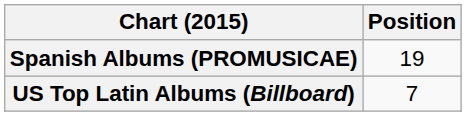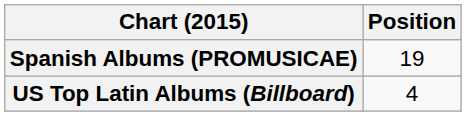US Top Latin Albums (Billboard) | Position: 7 -> 4
